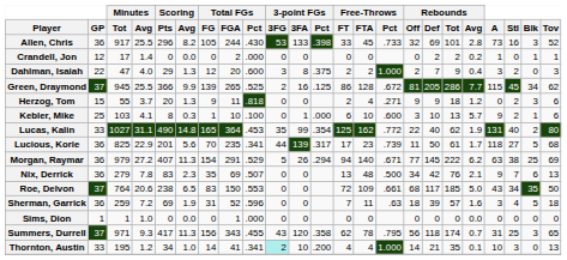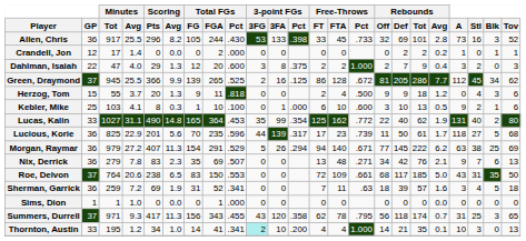Green, Draymond | A: 115 -> 112
Herzog, Tom | Free-Throws / Pct: .271 -> .500
Herzog, Tom | Stl: 2 -> 4
Kebler, Mike | Rebounds / Avg: 5.7 -> 0.5
Lucious, Korie | Total FGs / Pct: .341 -> .596
Nix, Derrick | Free-Throws / Pct: .500 -> .271
Roe, Delvon | Stl: 34 -> 31
Sherman, Garrick | Total FGs / Pct: .596 -> .341
